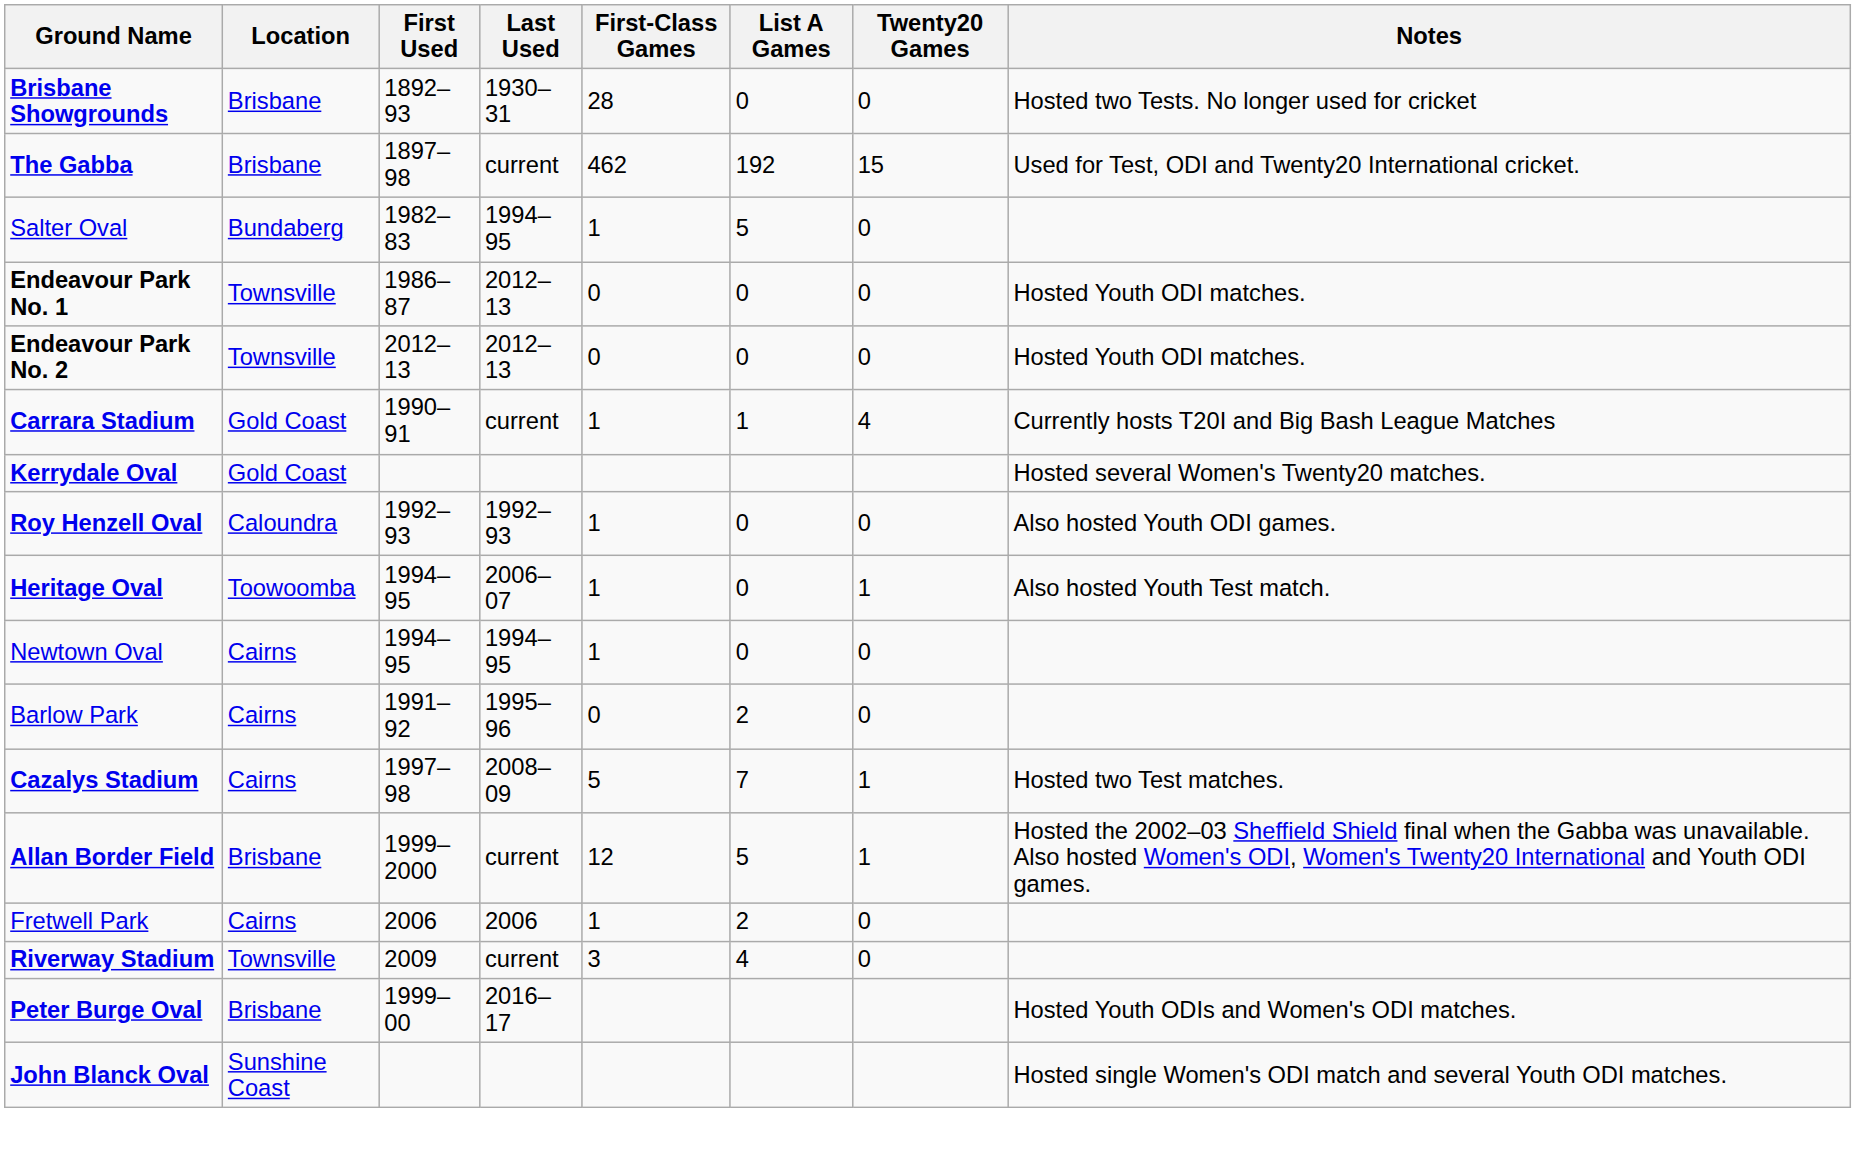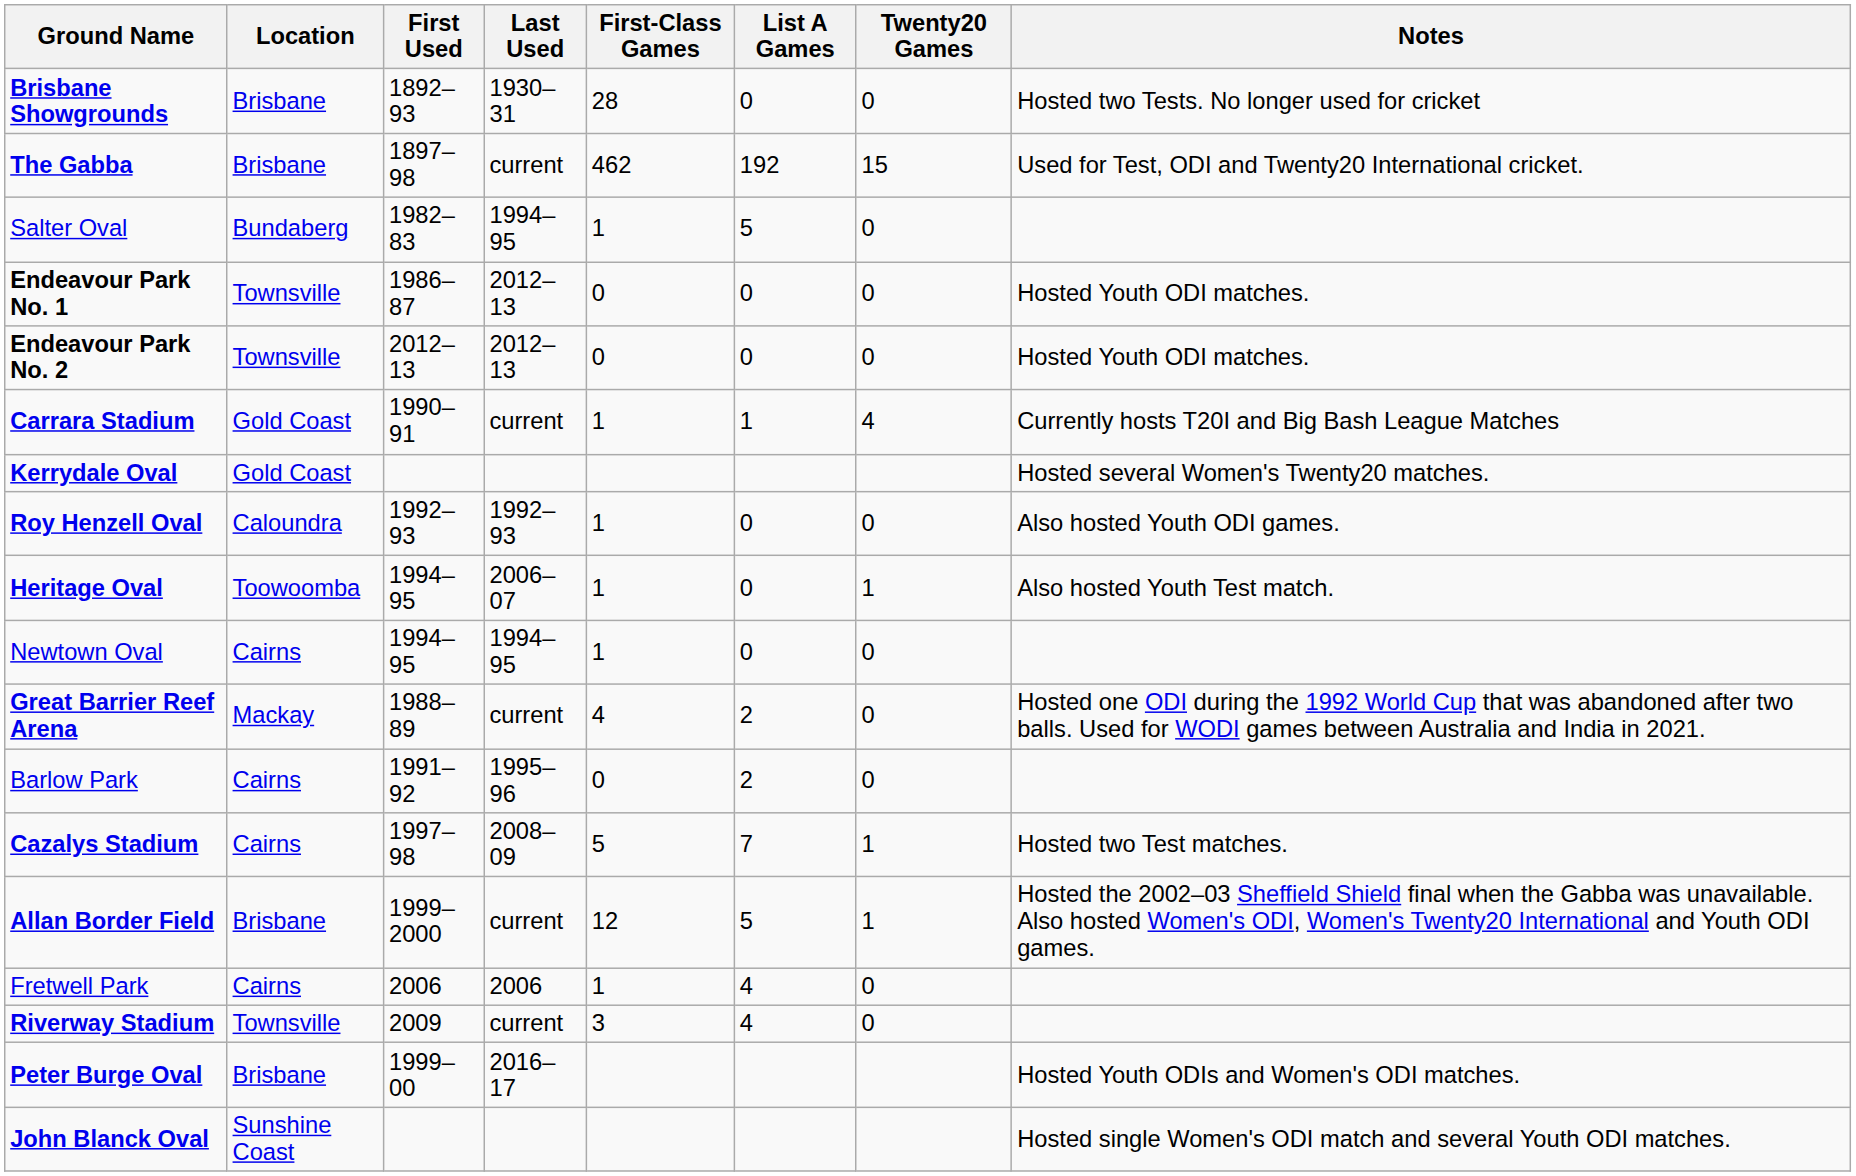+ row: Great Barrier Reef Arena | Mackay | 1988–89 | current | 4 | 2 | 0 | Hosted one ODI during the 1992 World Cup that was abandoned after two balls. Used for WODI games between Australia and India in 2021.
Fretwell Park | List A Games: 2 -> 4
